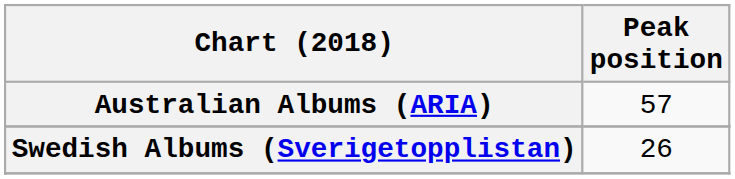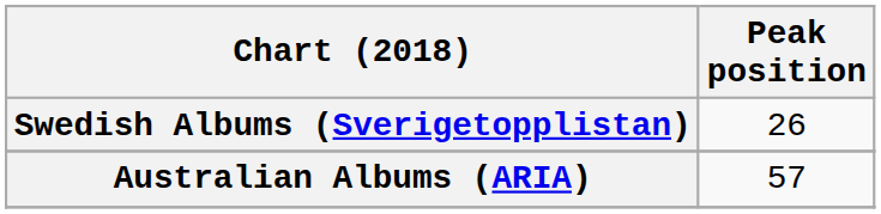rows swapped: Australian Albums (ARIA) <-> Swedish Albums (Sverigetopplistan)
